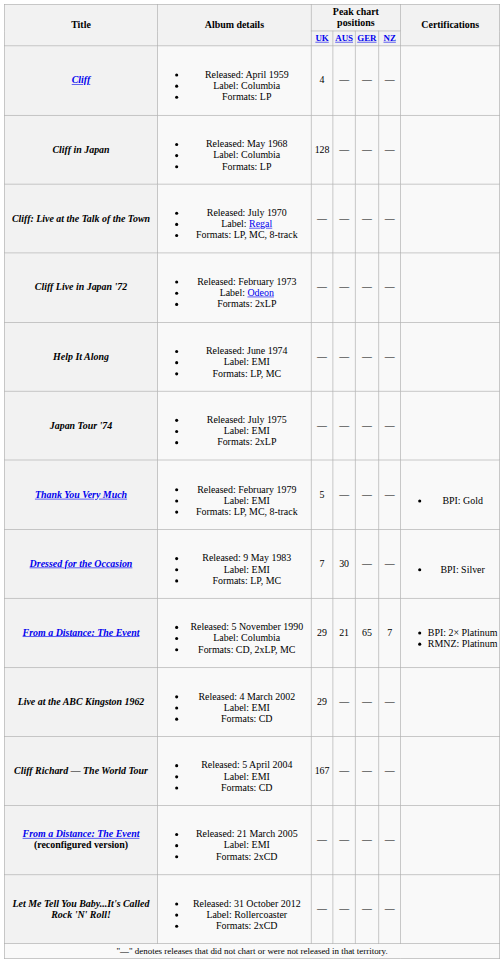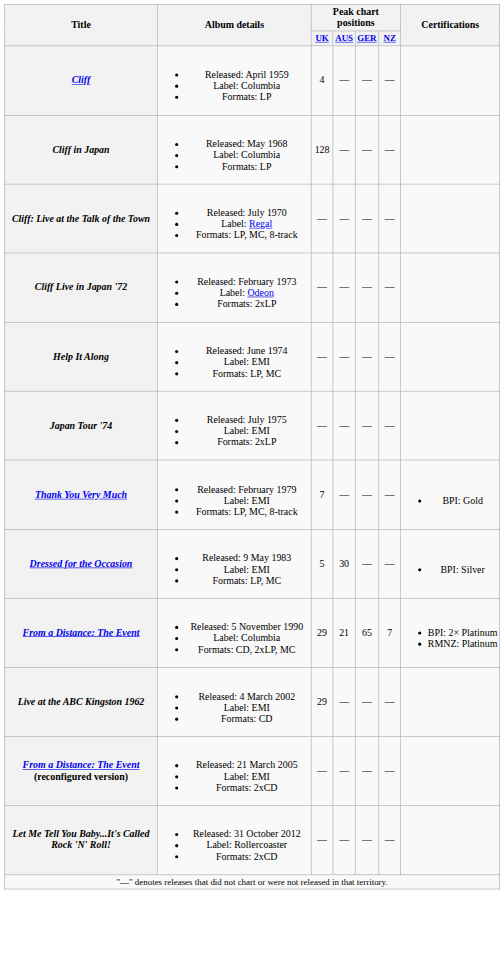Thank You Very Much | Peak chart positions / UK: 5 -> 7
Dressed for the Occasion | Peak chart positions / UK: 7 -> 5
- row: Cliff Richard — The World Tour | Released: 5 April 2004 Label: EMI Formats: CD | 167 | — | — | —
